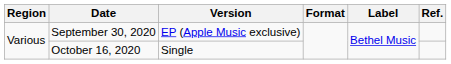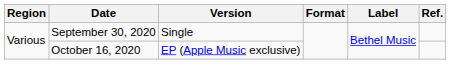September 30, 2020 | Version: EP (Apple Music exclusive) -> Single
October 16, 2020 | Version: Single -> EP (Apple Music exclusive)
